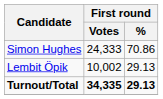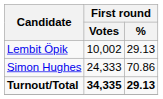rows swapped: Simon Hughes <-> Lembit Öpik
